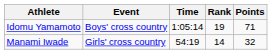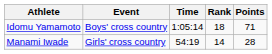Idomu Yamamoto | Rank: 19 -> 18
Manami Iwade | Points: 32 -> 28
